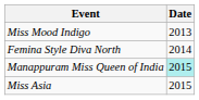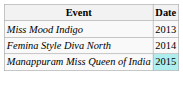- row: Miss Asia | 2015
